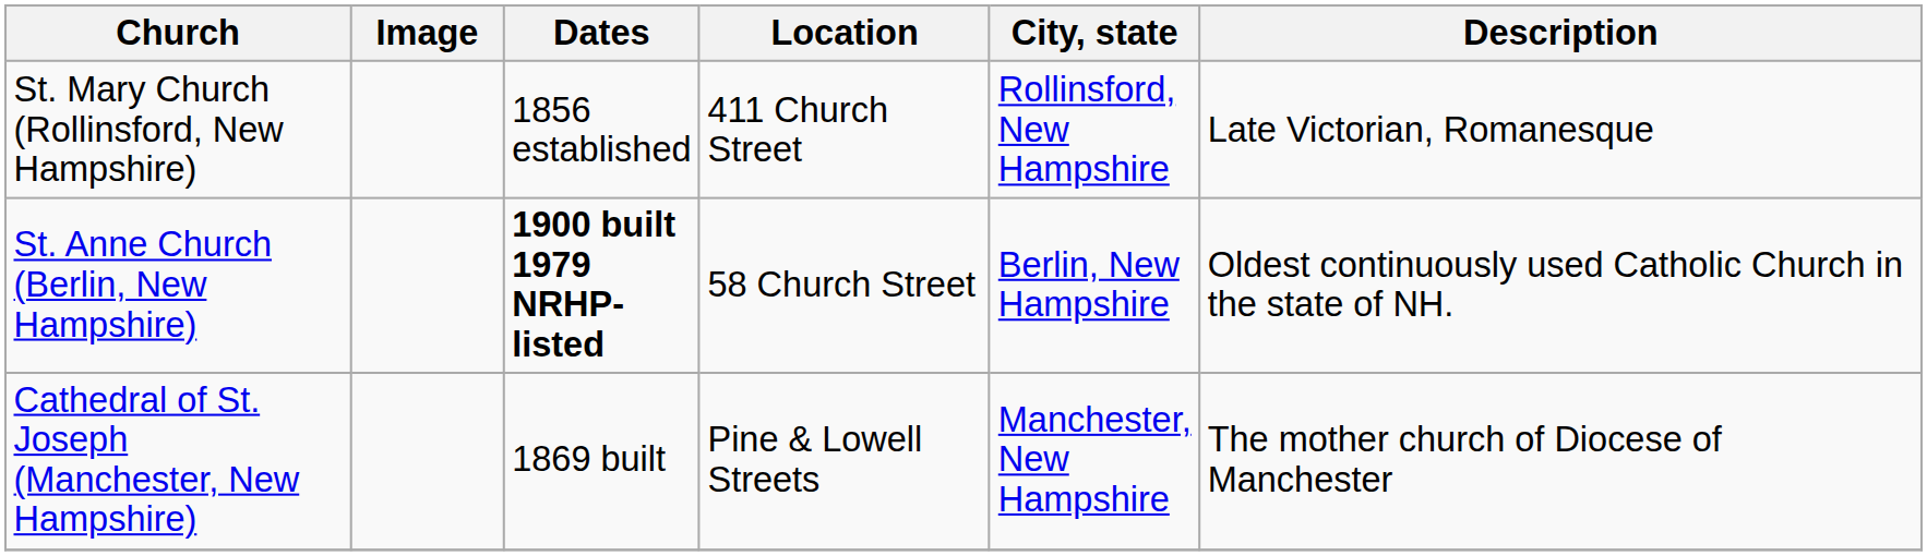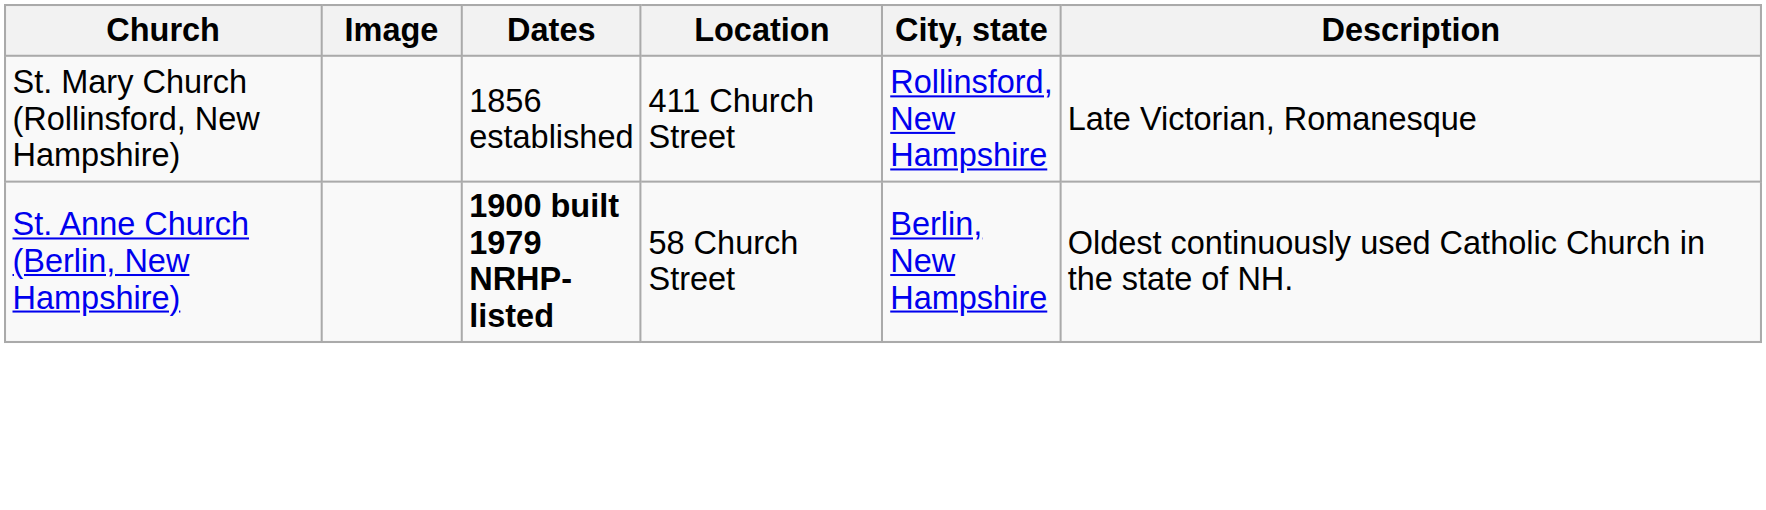- row: Cathedral of St. Joseph (Manchester, New Hampshire) | 1869 built | Pine & Lowell Streets | Manchester, New Hampshire | The mother church of Diocese of Manchester
